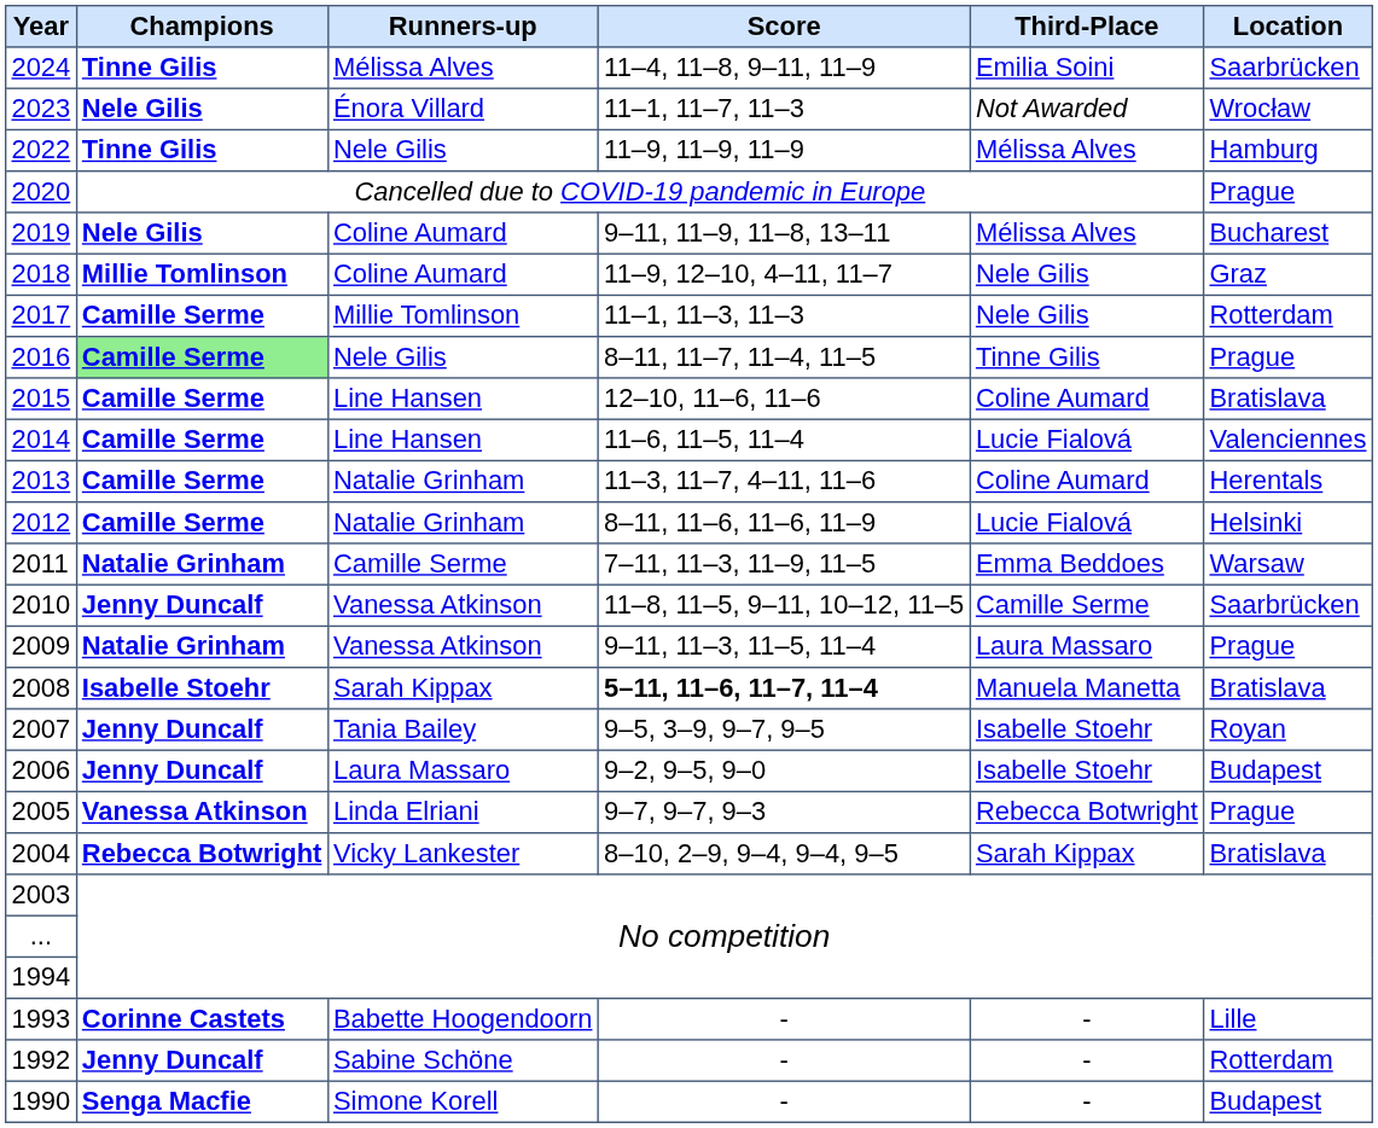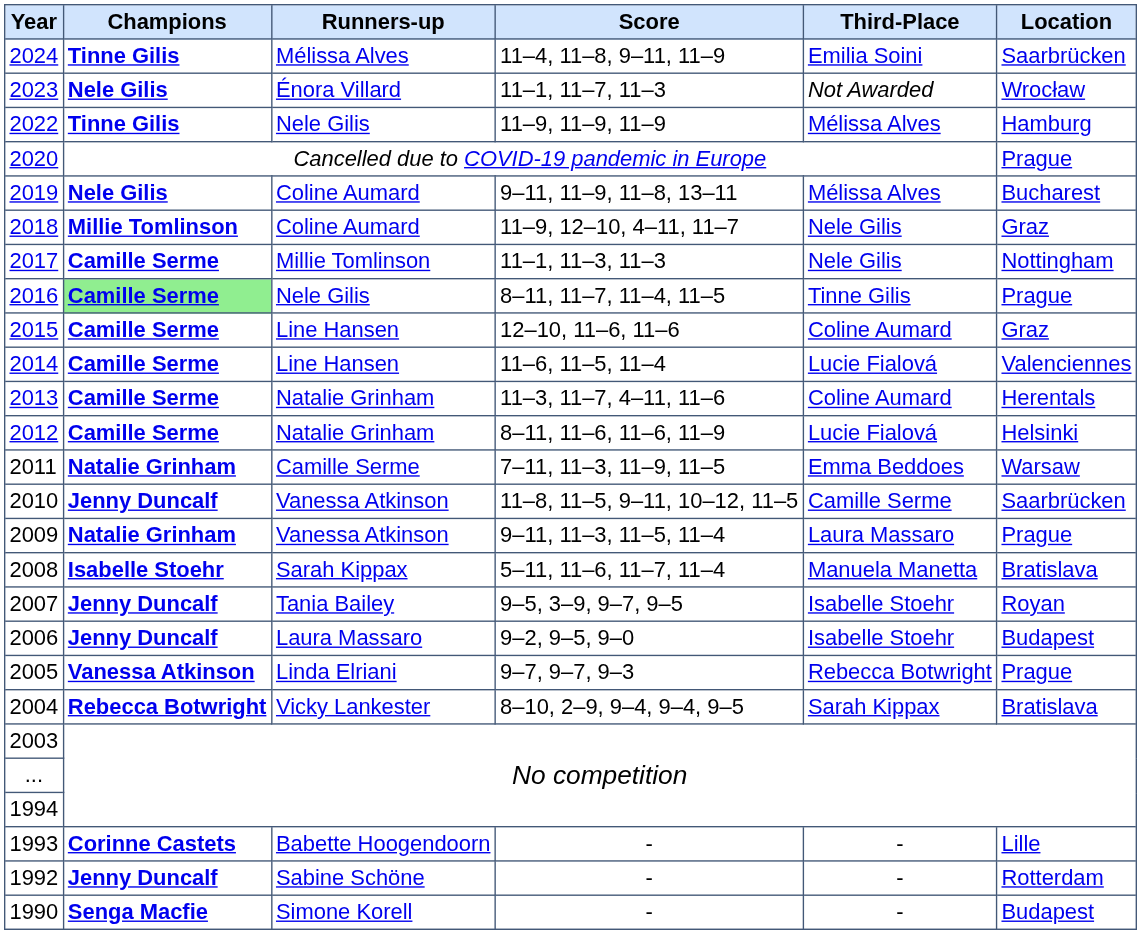2017 | Location: Rotterdam -> Nottingham
2015 | Location: Bratislava -> Graz
2008 | Score: bold -> normal
